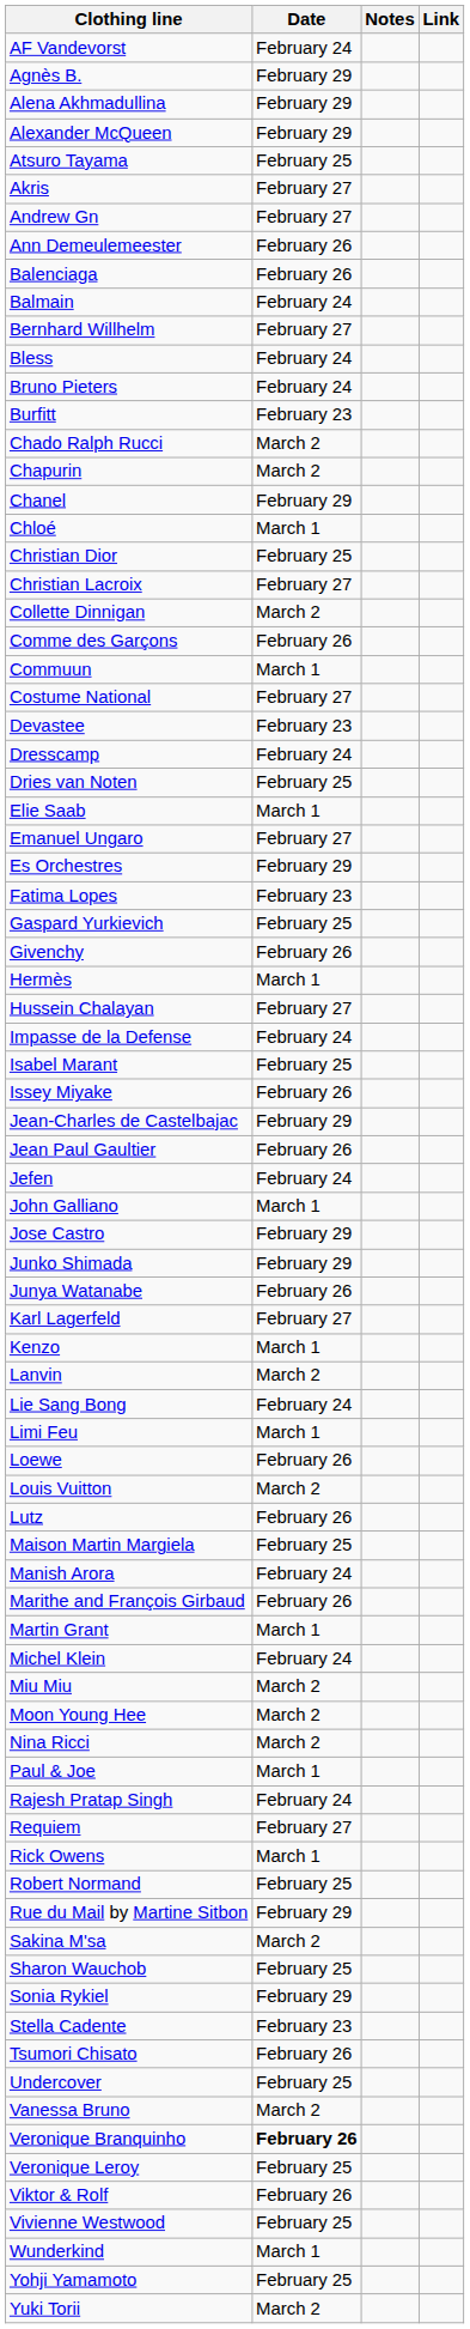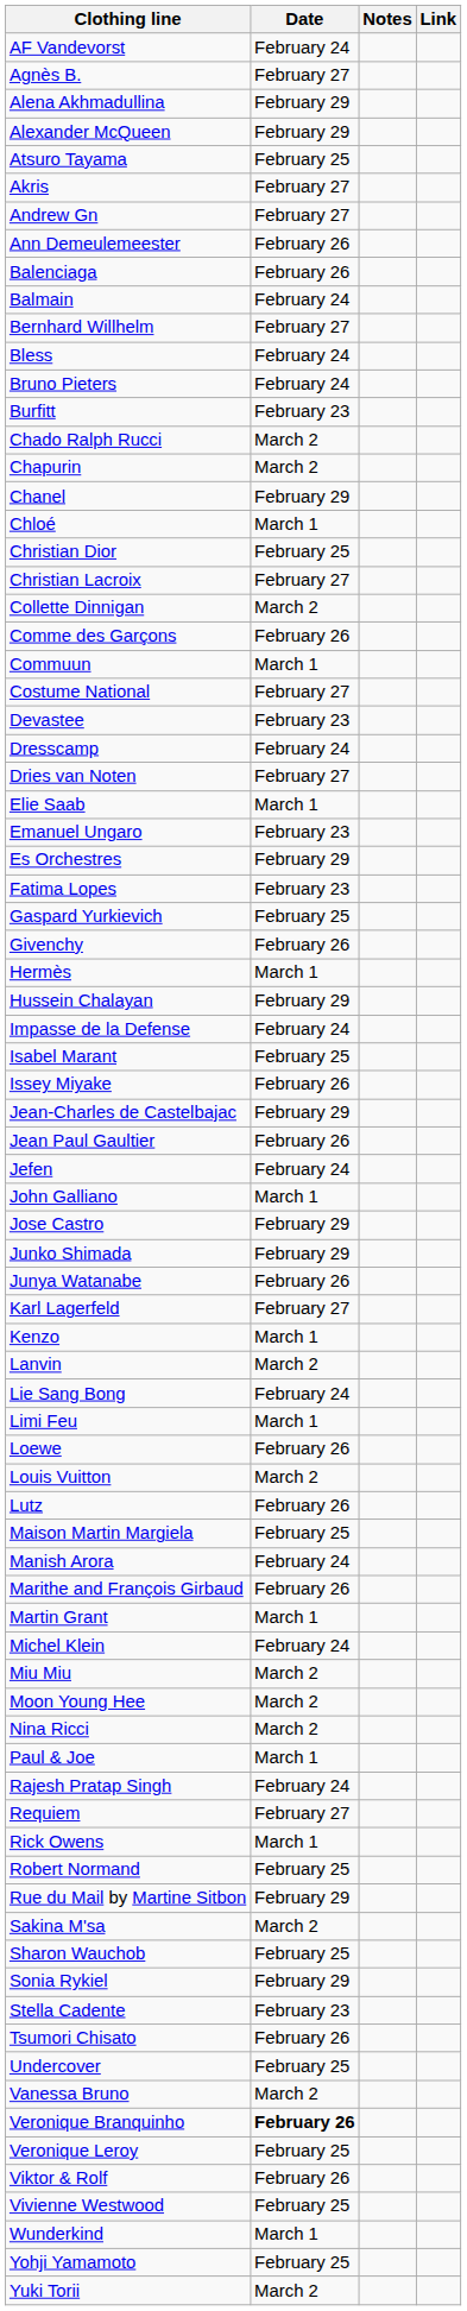Agnès B. | Date: February 29 -> February 27
Dries van Noten | Date: February 25 -> February 27
Emanuel Ungaro | Date: February 27 -> February 23
Hussein Chalayan | Date: February 27 -> February 29
